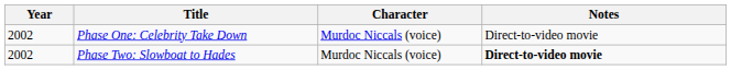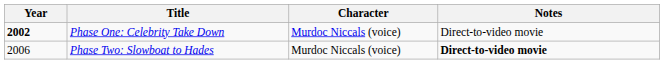Phase One: Celebrity Take Down | Year: normal -> bold
Phase Two: Slowboat to Hades | Year: 2002 -> 2006
